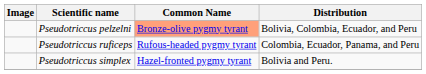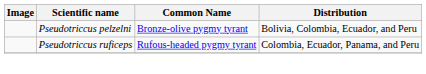Pseudotriccus pelzelni | Common Name: lightsalmon background -> no background
- row: Pseudotriccus simplex | Hazel-fronted pygmy tyrant | Bolivia and Peru.
